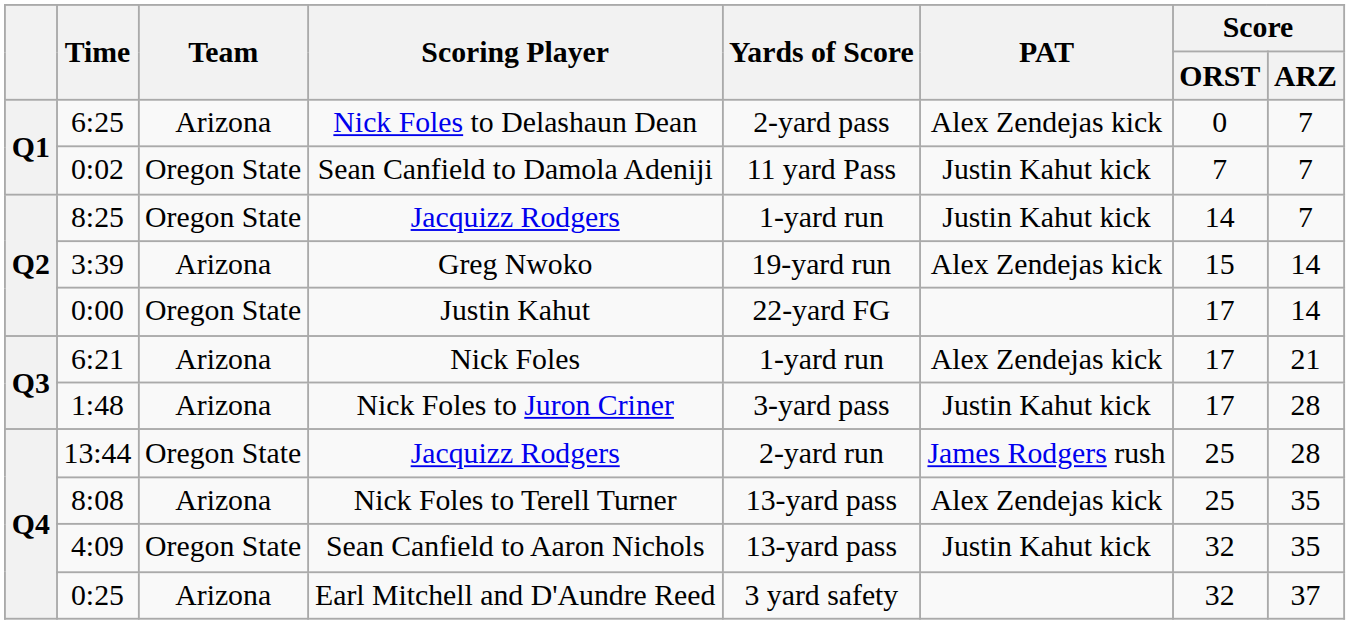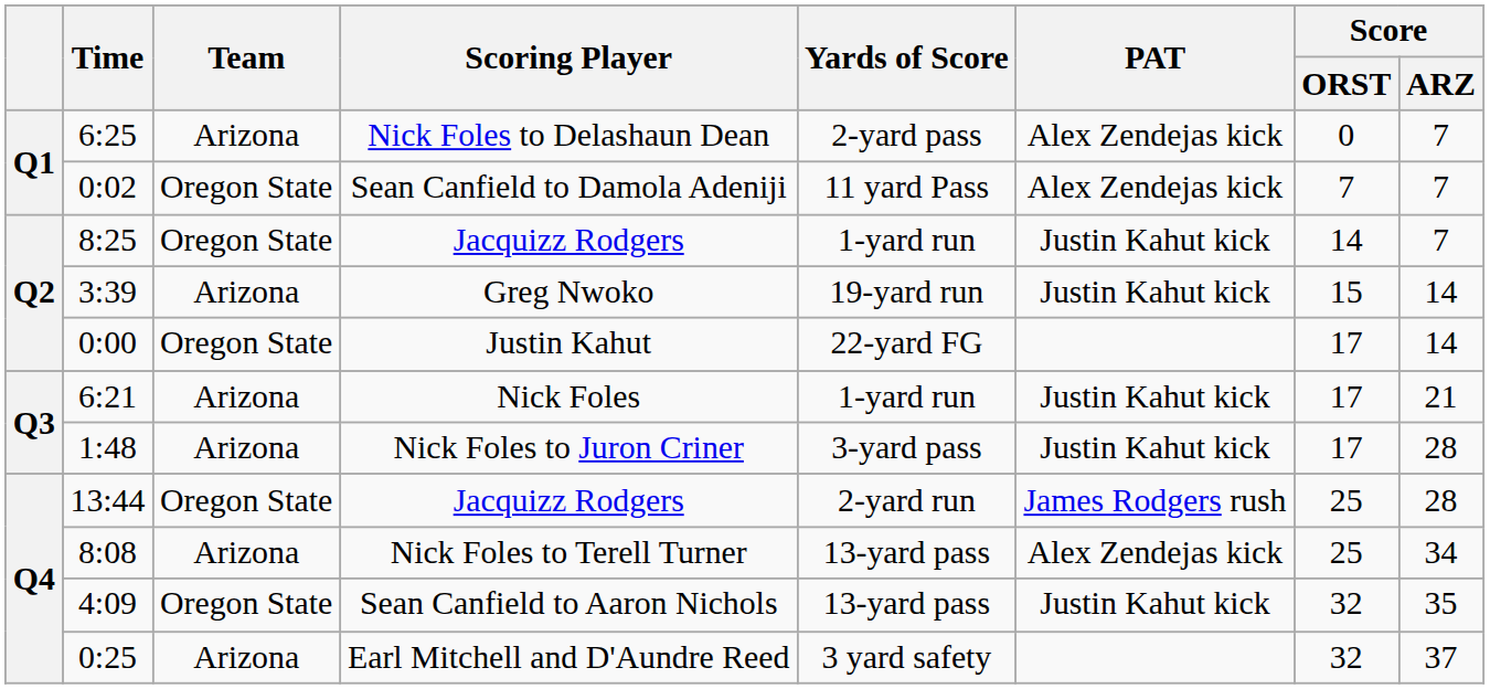Sean Canfield to Damola Adeniji | PAT: Justin Kahut kick -> Alex Zendejas kick
Greg Nwoko | PAT: Alex Zendejas kick -> Justin Kahut kick
Nick Foles | PAT: Alex Zendejas kick -> Justin Kahut kick
Nick Foles to Terell Turner | Score / ARZ: 35 -> 34
